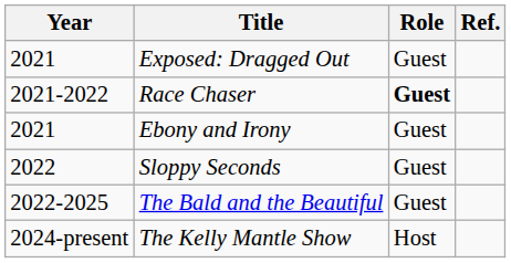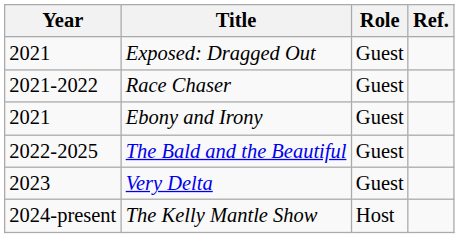Race Chaser | Role: bold -> normal
- row: 2022 | Sloppy Seconds | Guest
+ row: 2023 | Very Delta | Guest
